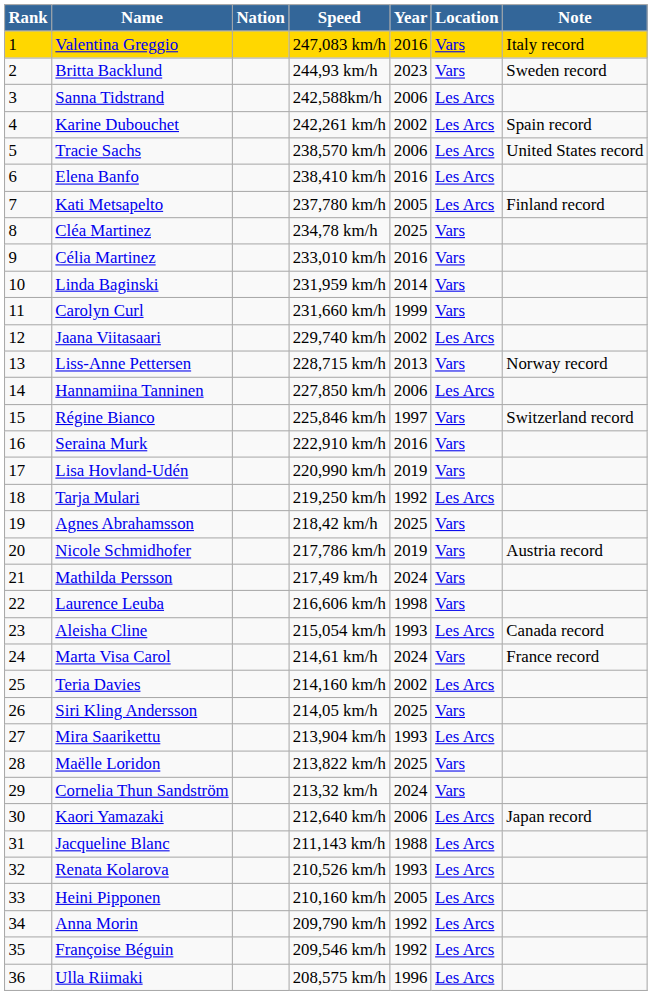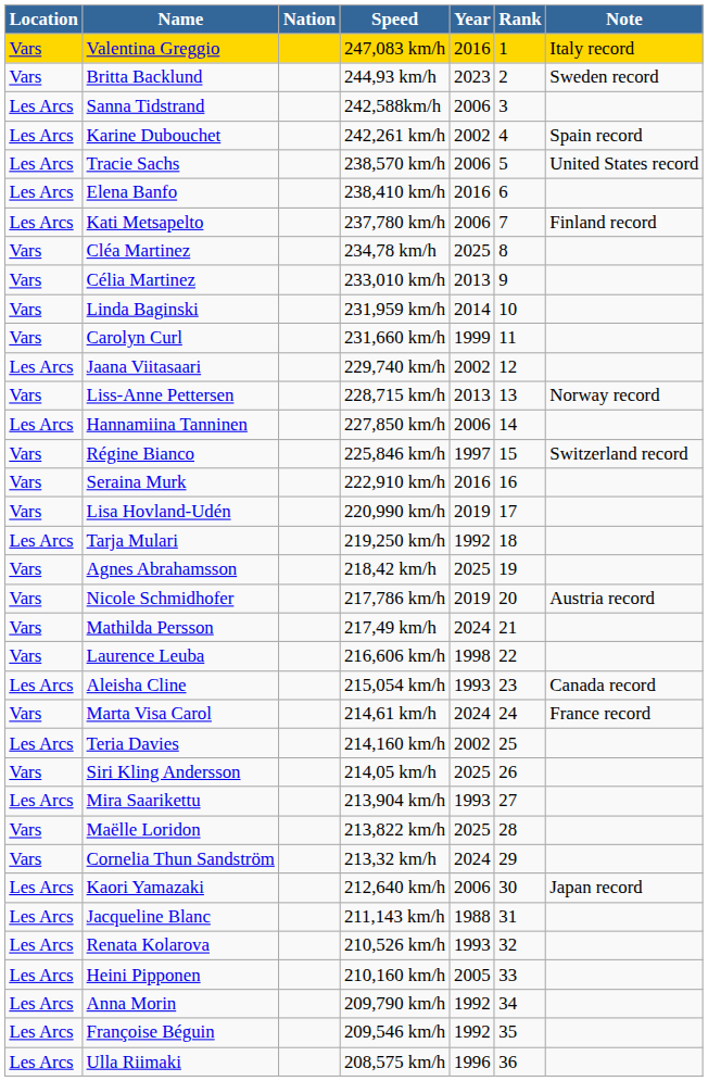columns swapped: Rank <-> Location
Kati Metsapelto | Year: 2005 -> 2006
Célia Martinez | Year: 2016 -> 2013
